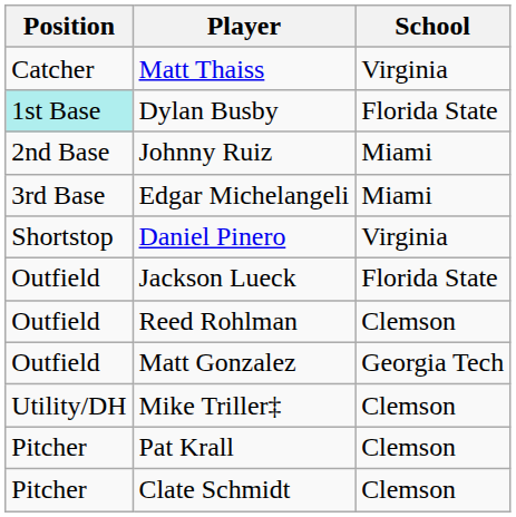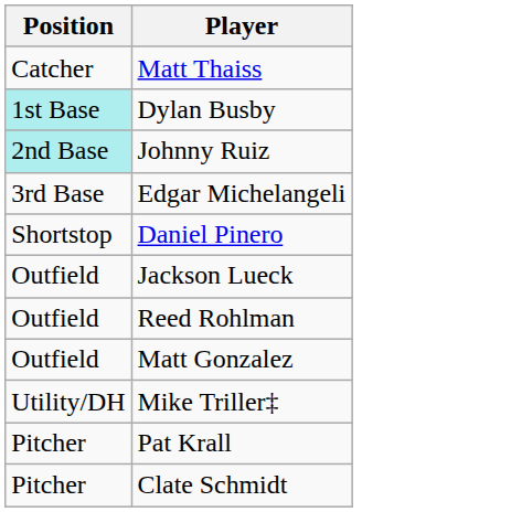- column: School | Virginia | Florida State | Miami | Miami | Virginia | Florida State | Clemson | Georgia Tech | Clemson | Clemson | Clemson
Johnny Ruiz | Position: no background -> paleturquoise background
